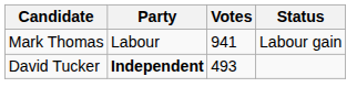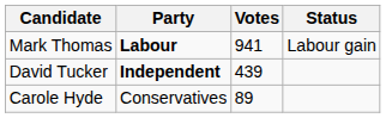Mark Thomas | Party: normal -> bold
David Tucker | Votes: 493 -> 439
+ row: Carole Hyde | Conservatives | 89
